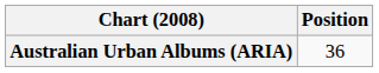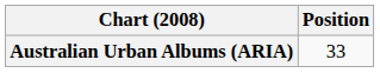Australian Urban Albums (ARIA) | Position: 36 -> 33
